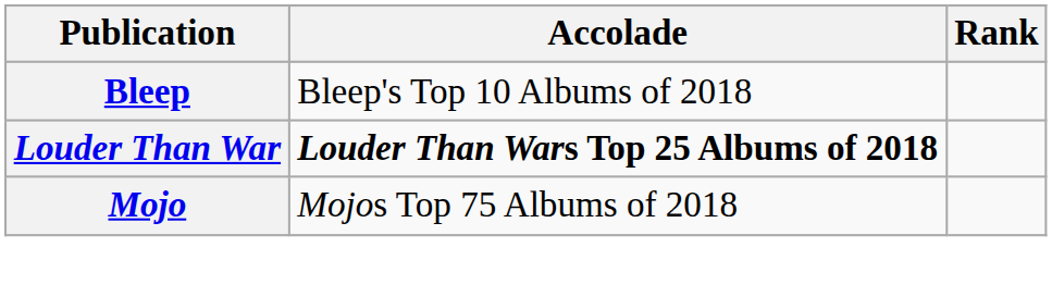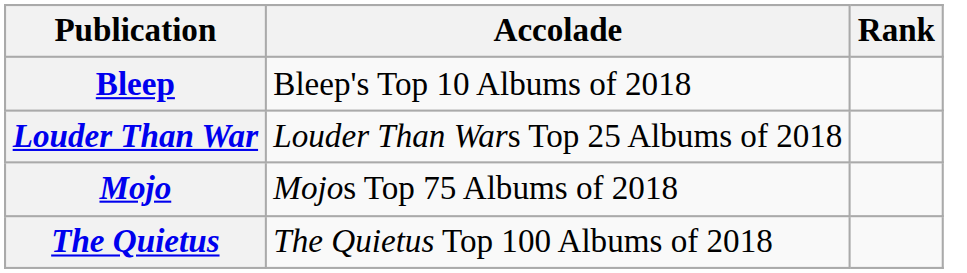Louder Than War | Accolade: bold -> normal
+ row: The Quietus | The Quietus Top 100 Albums of 2018
